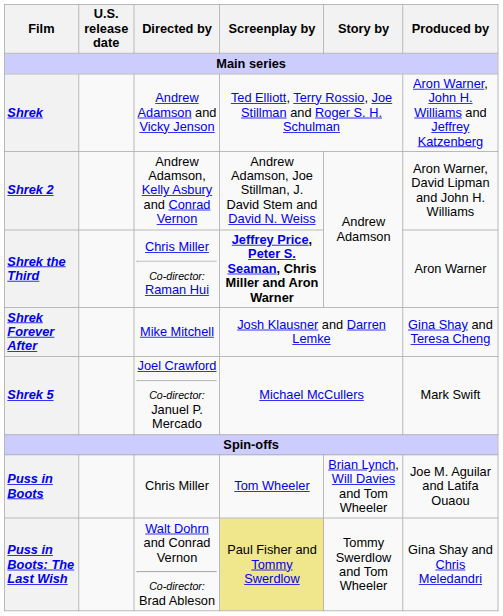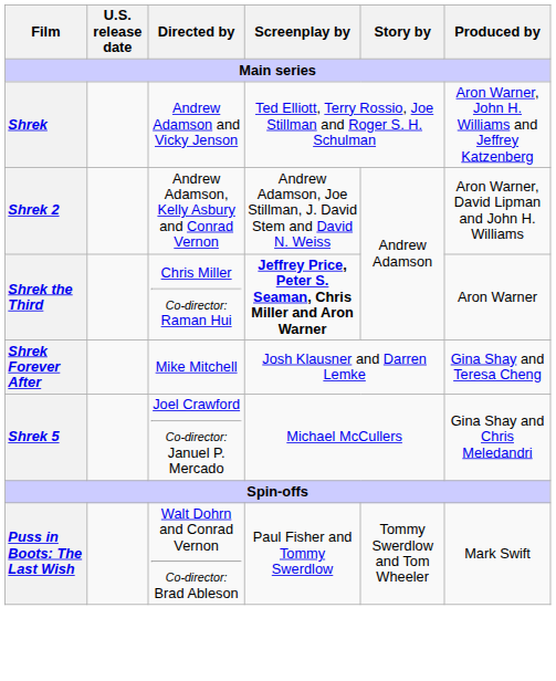Shrek 5 | Produced by: Mark Swift -> Gina Shay and Chris Meledandri
- row: Puss in Boots | Chris Miller | Tom Wheeler | Brian Lynch, Will Davies and Tom Wheeler | Joe M. Aguilar and Latifa Ouaou
Puss in Boots: The Last Wish | Screenplay by: khaki background -> no background
Puss in Boots: The Last Wish | Produced by: Gina Shay and Chris Meledandri -> Mark Swift
